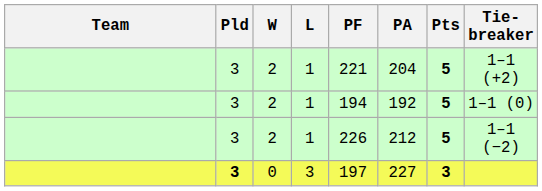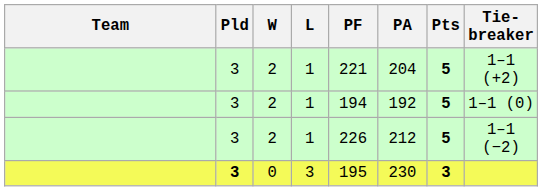0 | PF: 197 -> 195
0 | PA: 227 -> 230
